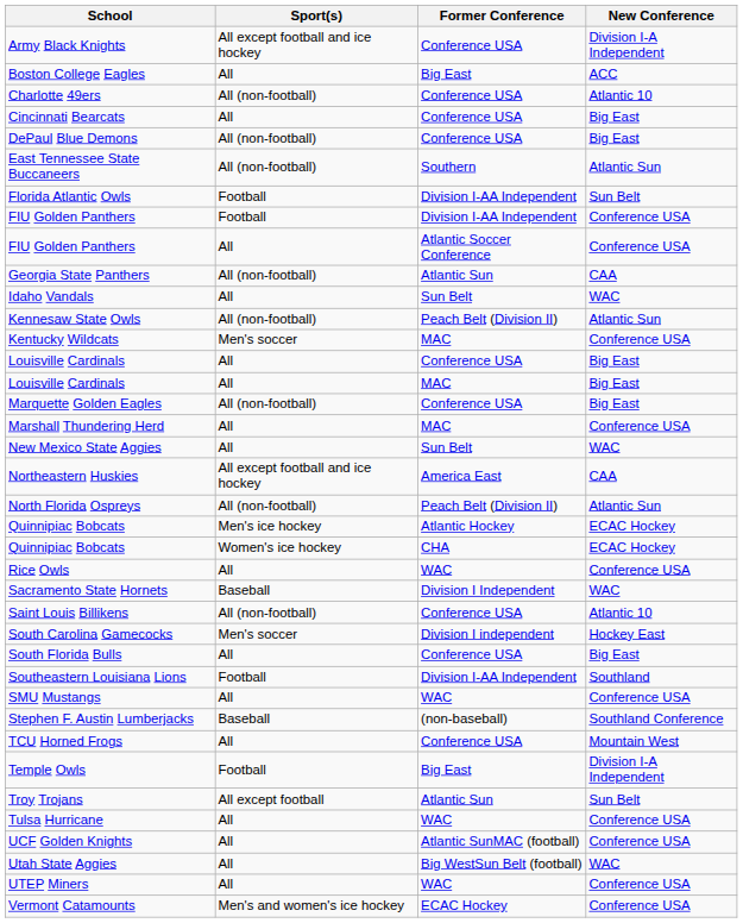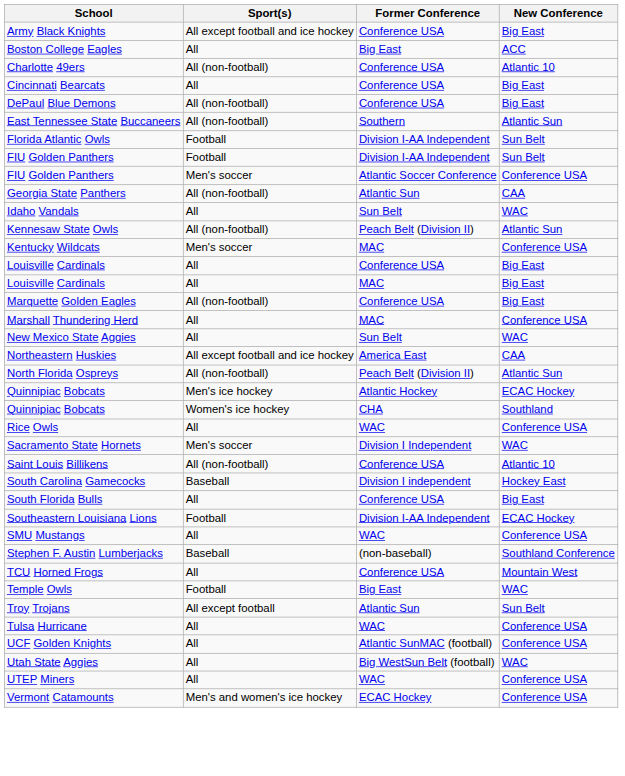Army Black Knights | New Conference: Division I-A Independent -> Big East
FIU Golden Panthers / Division I-AA Independent | New Conference: Conference USA -> Sun Belt
FIU Golden Panthers / Atlantic Soccer Conference | Sport(s): All -> Men's soccer
Quinnipiac Bobcats / CHA | New Conference: ECAC Hockey -> Southland
Sacramento State Hornets | Sport(s): Baseball -> Men's soccer
South Carolina Gamecocks | Sport(s): Men's soccer -> Baseball
Southeastern Louisiana Lions | New Conference: Southland -> ECAC Hockey
Temple Owls | New Conference: Division I-A Independent -> WAC
